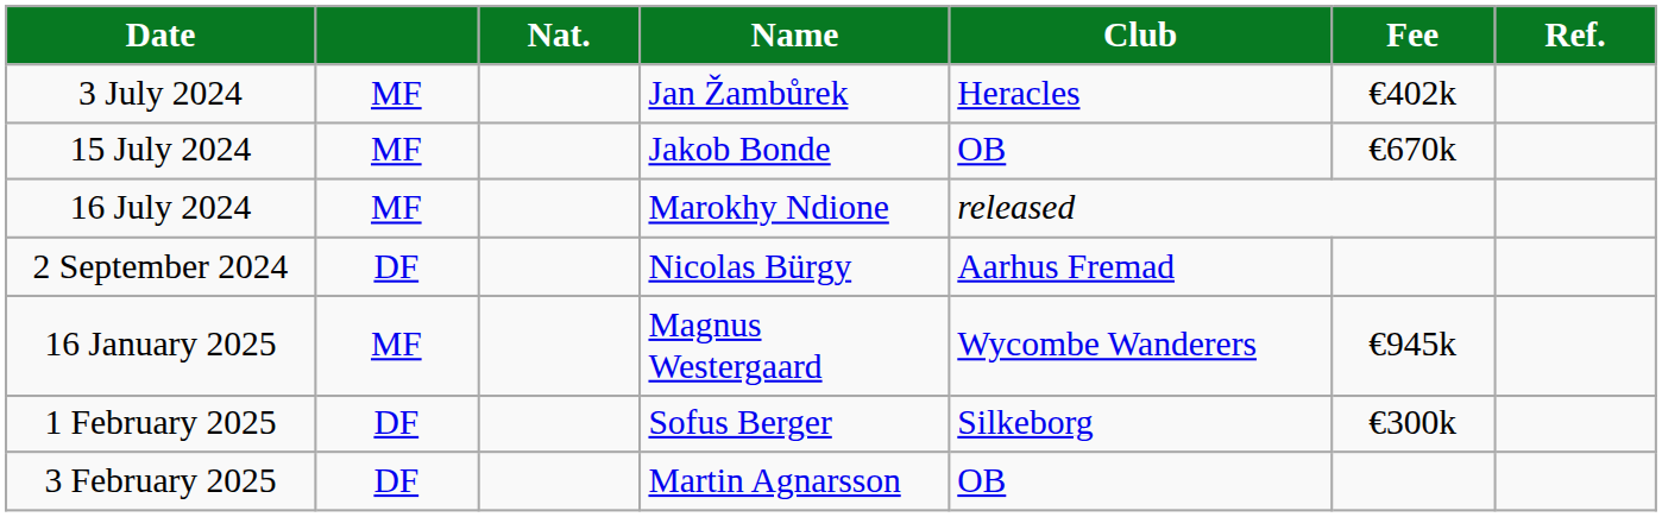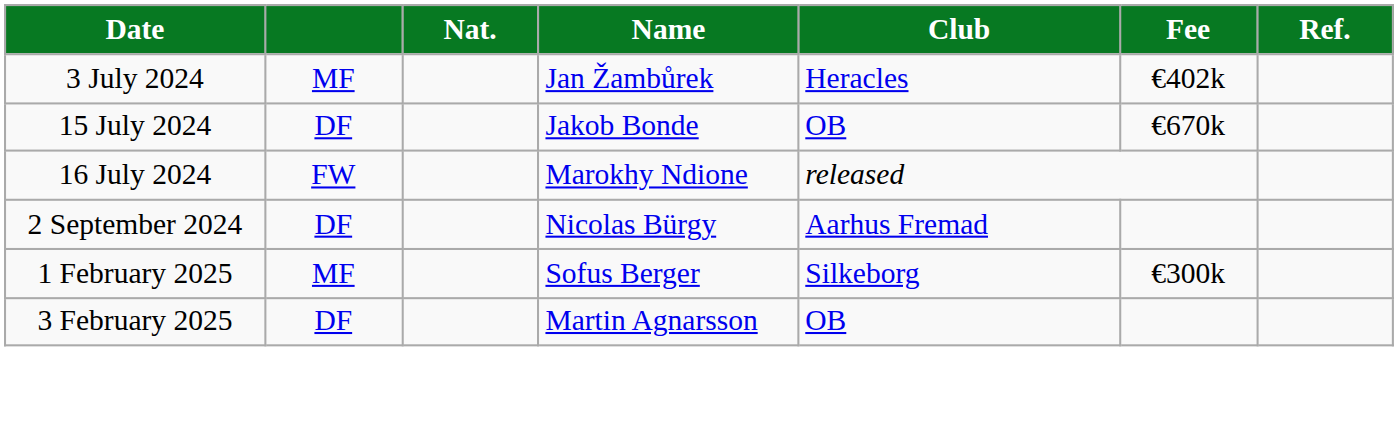15 July 2024 | column 2: MF -> DF
16 July 2024 | column 2: MF -> FW
- row: 16 January 2025 | MF | Magnus Westergaard | Wycombe Wanderers | €945k
1 February 2025 | column 2: DF -> MF
